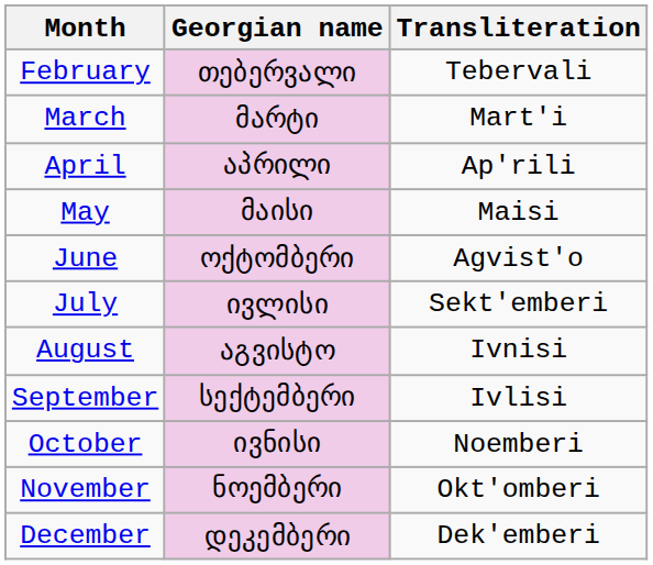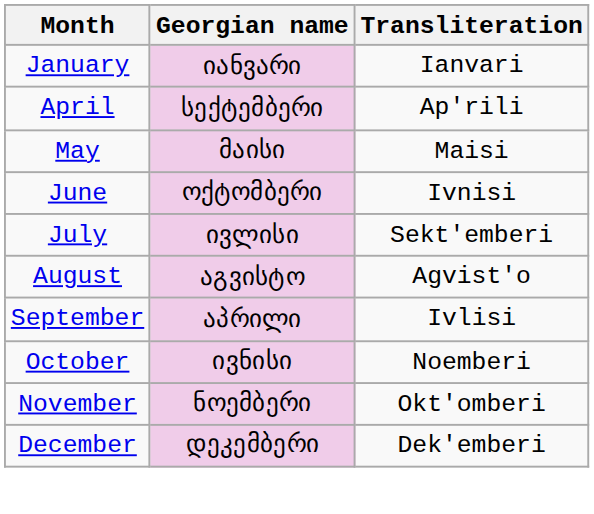+ row: January | იანვარი | Ianvari
- row: February | თებერვალი | Tebervali
- row: March | მარტი | Mart'i
April | Georgian name: აპრილი -> სექტემბერი
June | Transliteration: Agvist'o -> Ivnisi
August | Transliteration: Ivnisi -> Agvist'o
September | Georgian name: სექტემბერი -> აპრილი
